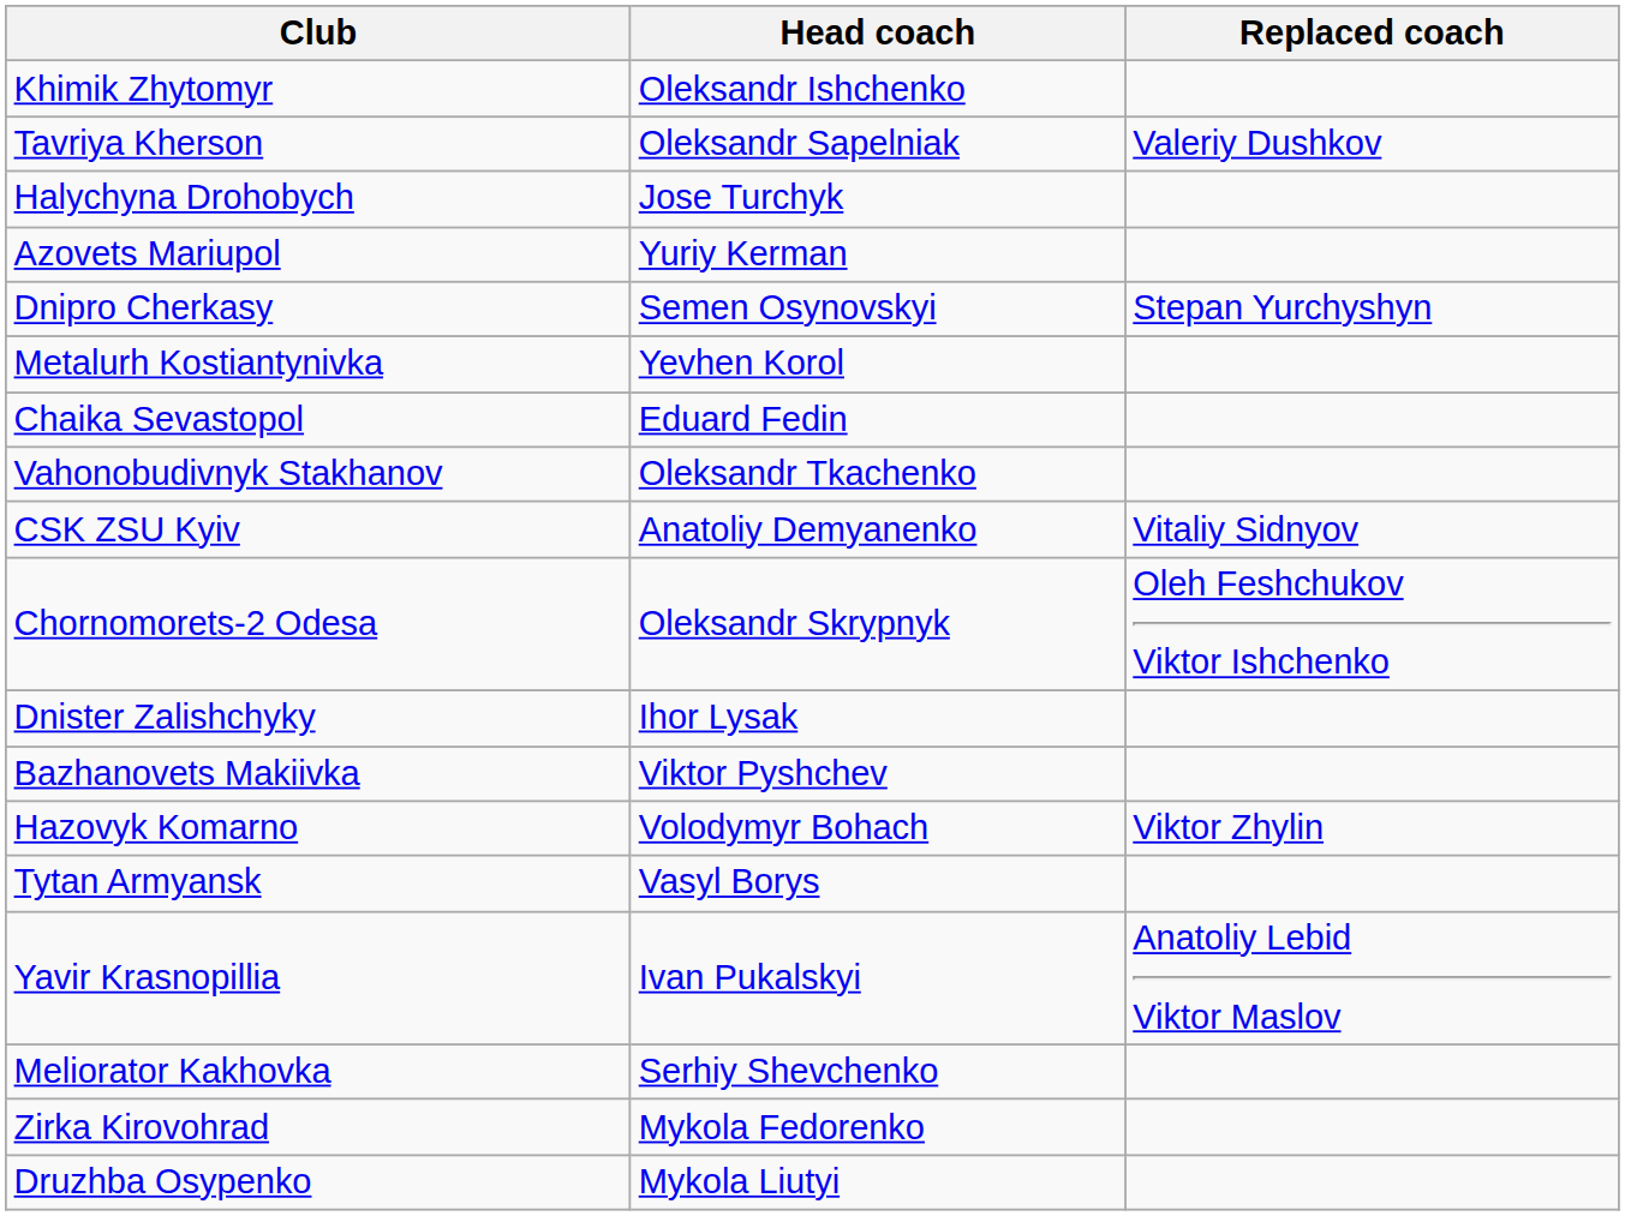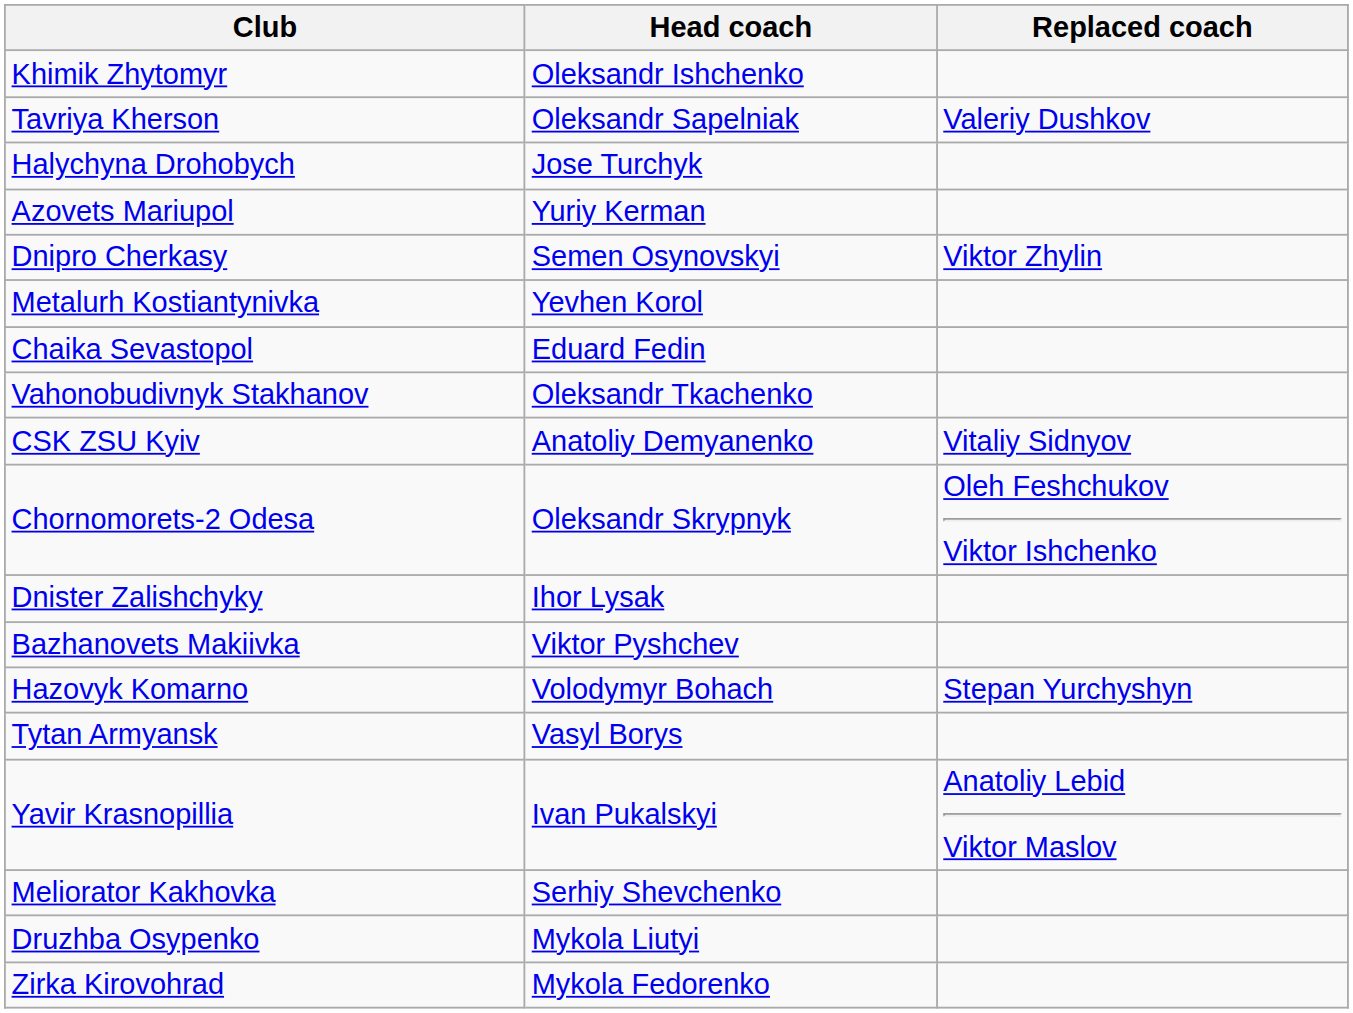Dnipro Cherkasy | Replaced coach: Stepan Yurchyshyn -> Viktor Zhylin
Hazovyk Komarno | Replaced coach: Viktor Zhylin -> Stepan Yurchyshyn
rows swapped: Zirka Kirovohrad <-> Druzhba Osypenko
